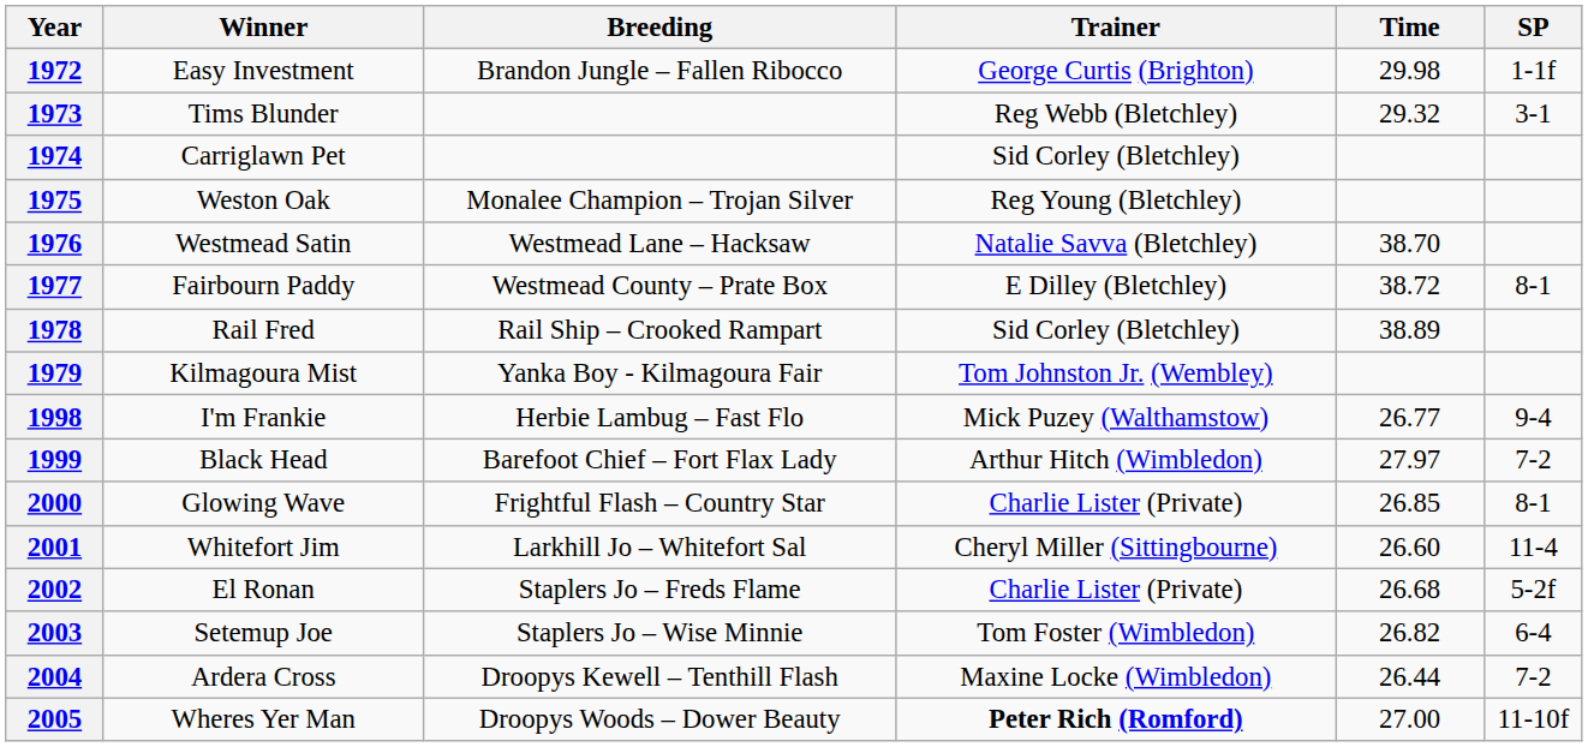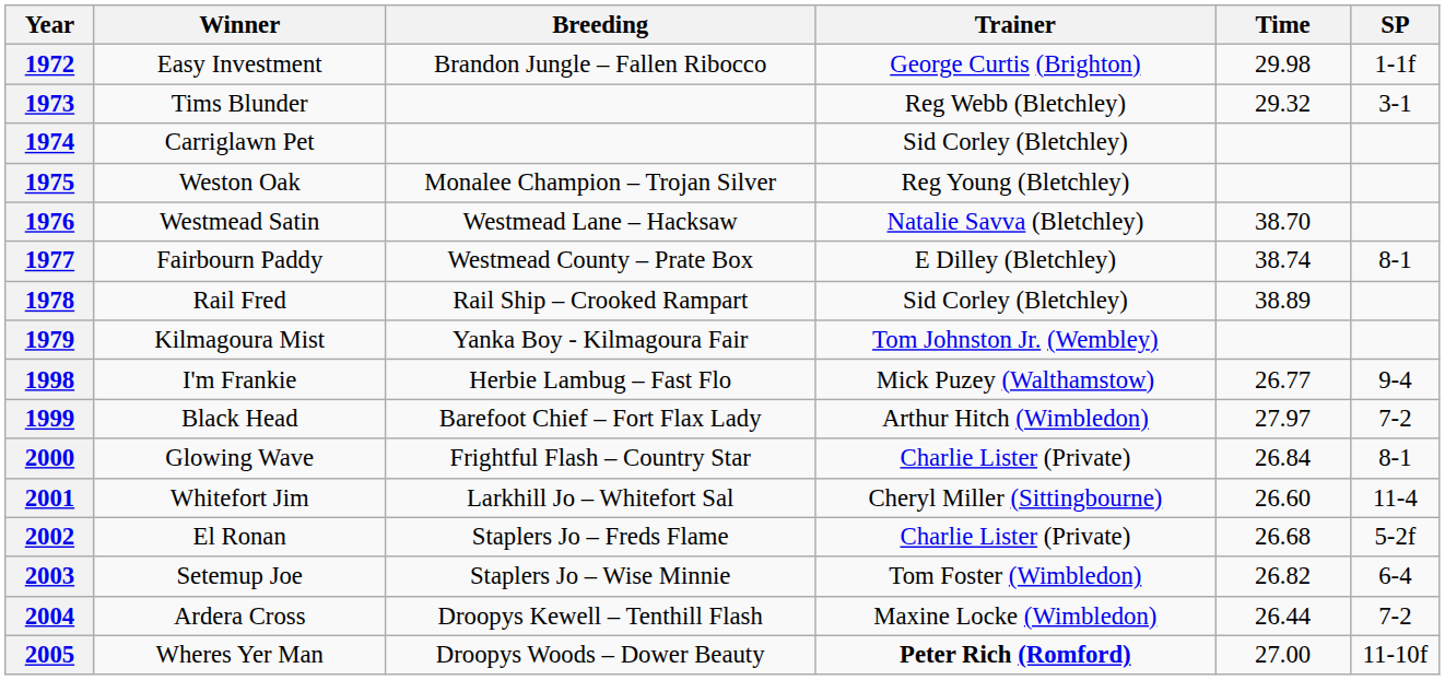1977 | Time: 38.72 -> 38.74
2000 | Time: 26.85 -> 26.84
